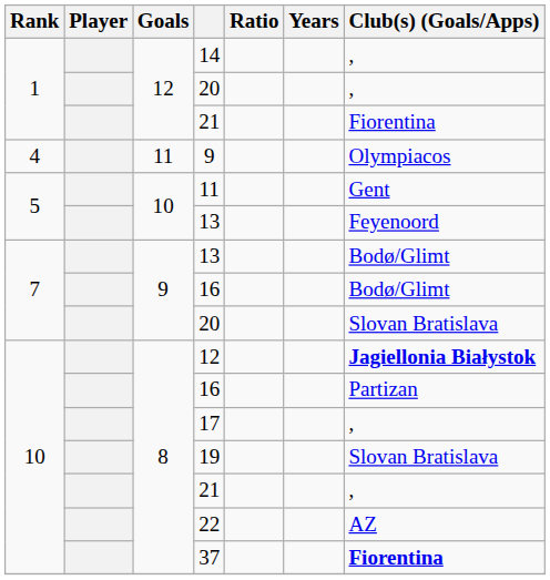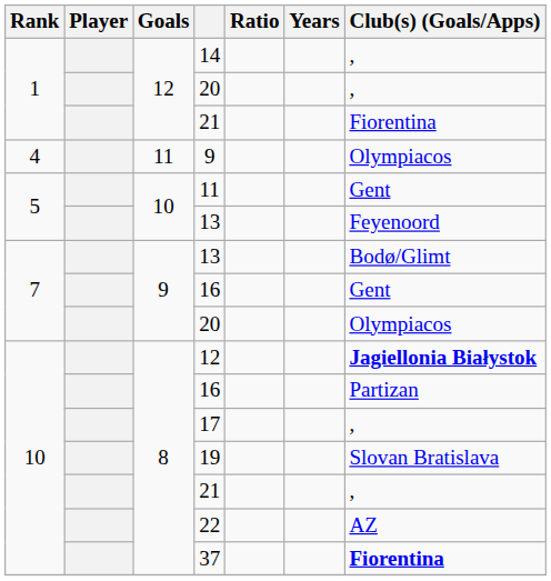7 / 16 | Club(s) (Goals/Apps): Bodø/Glimt -> Gent
7 / 20 | Club(s) (Goals/Apps): Slovan Bratislava -> Olympiacos
